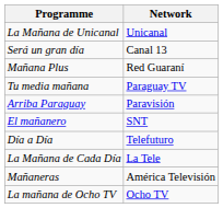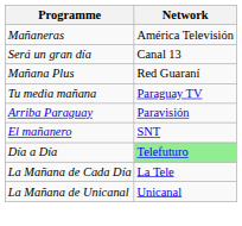rows swapped: Mañaneras <-> La Mañana de Unicanal
Día a Día | Network: no background -> lightgreen background
- row: La mañana de Ocho TV | Ocho TV
